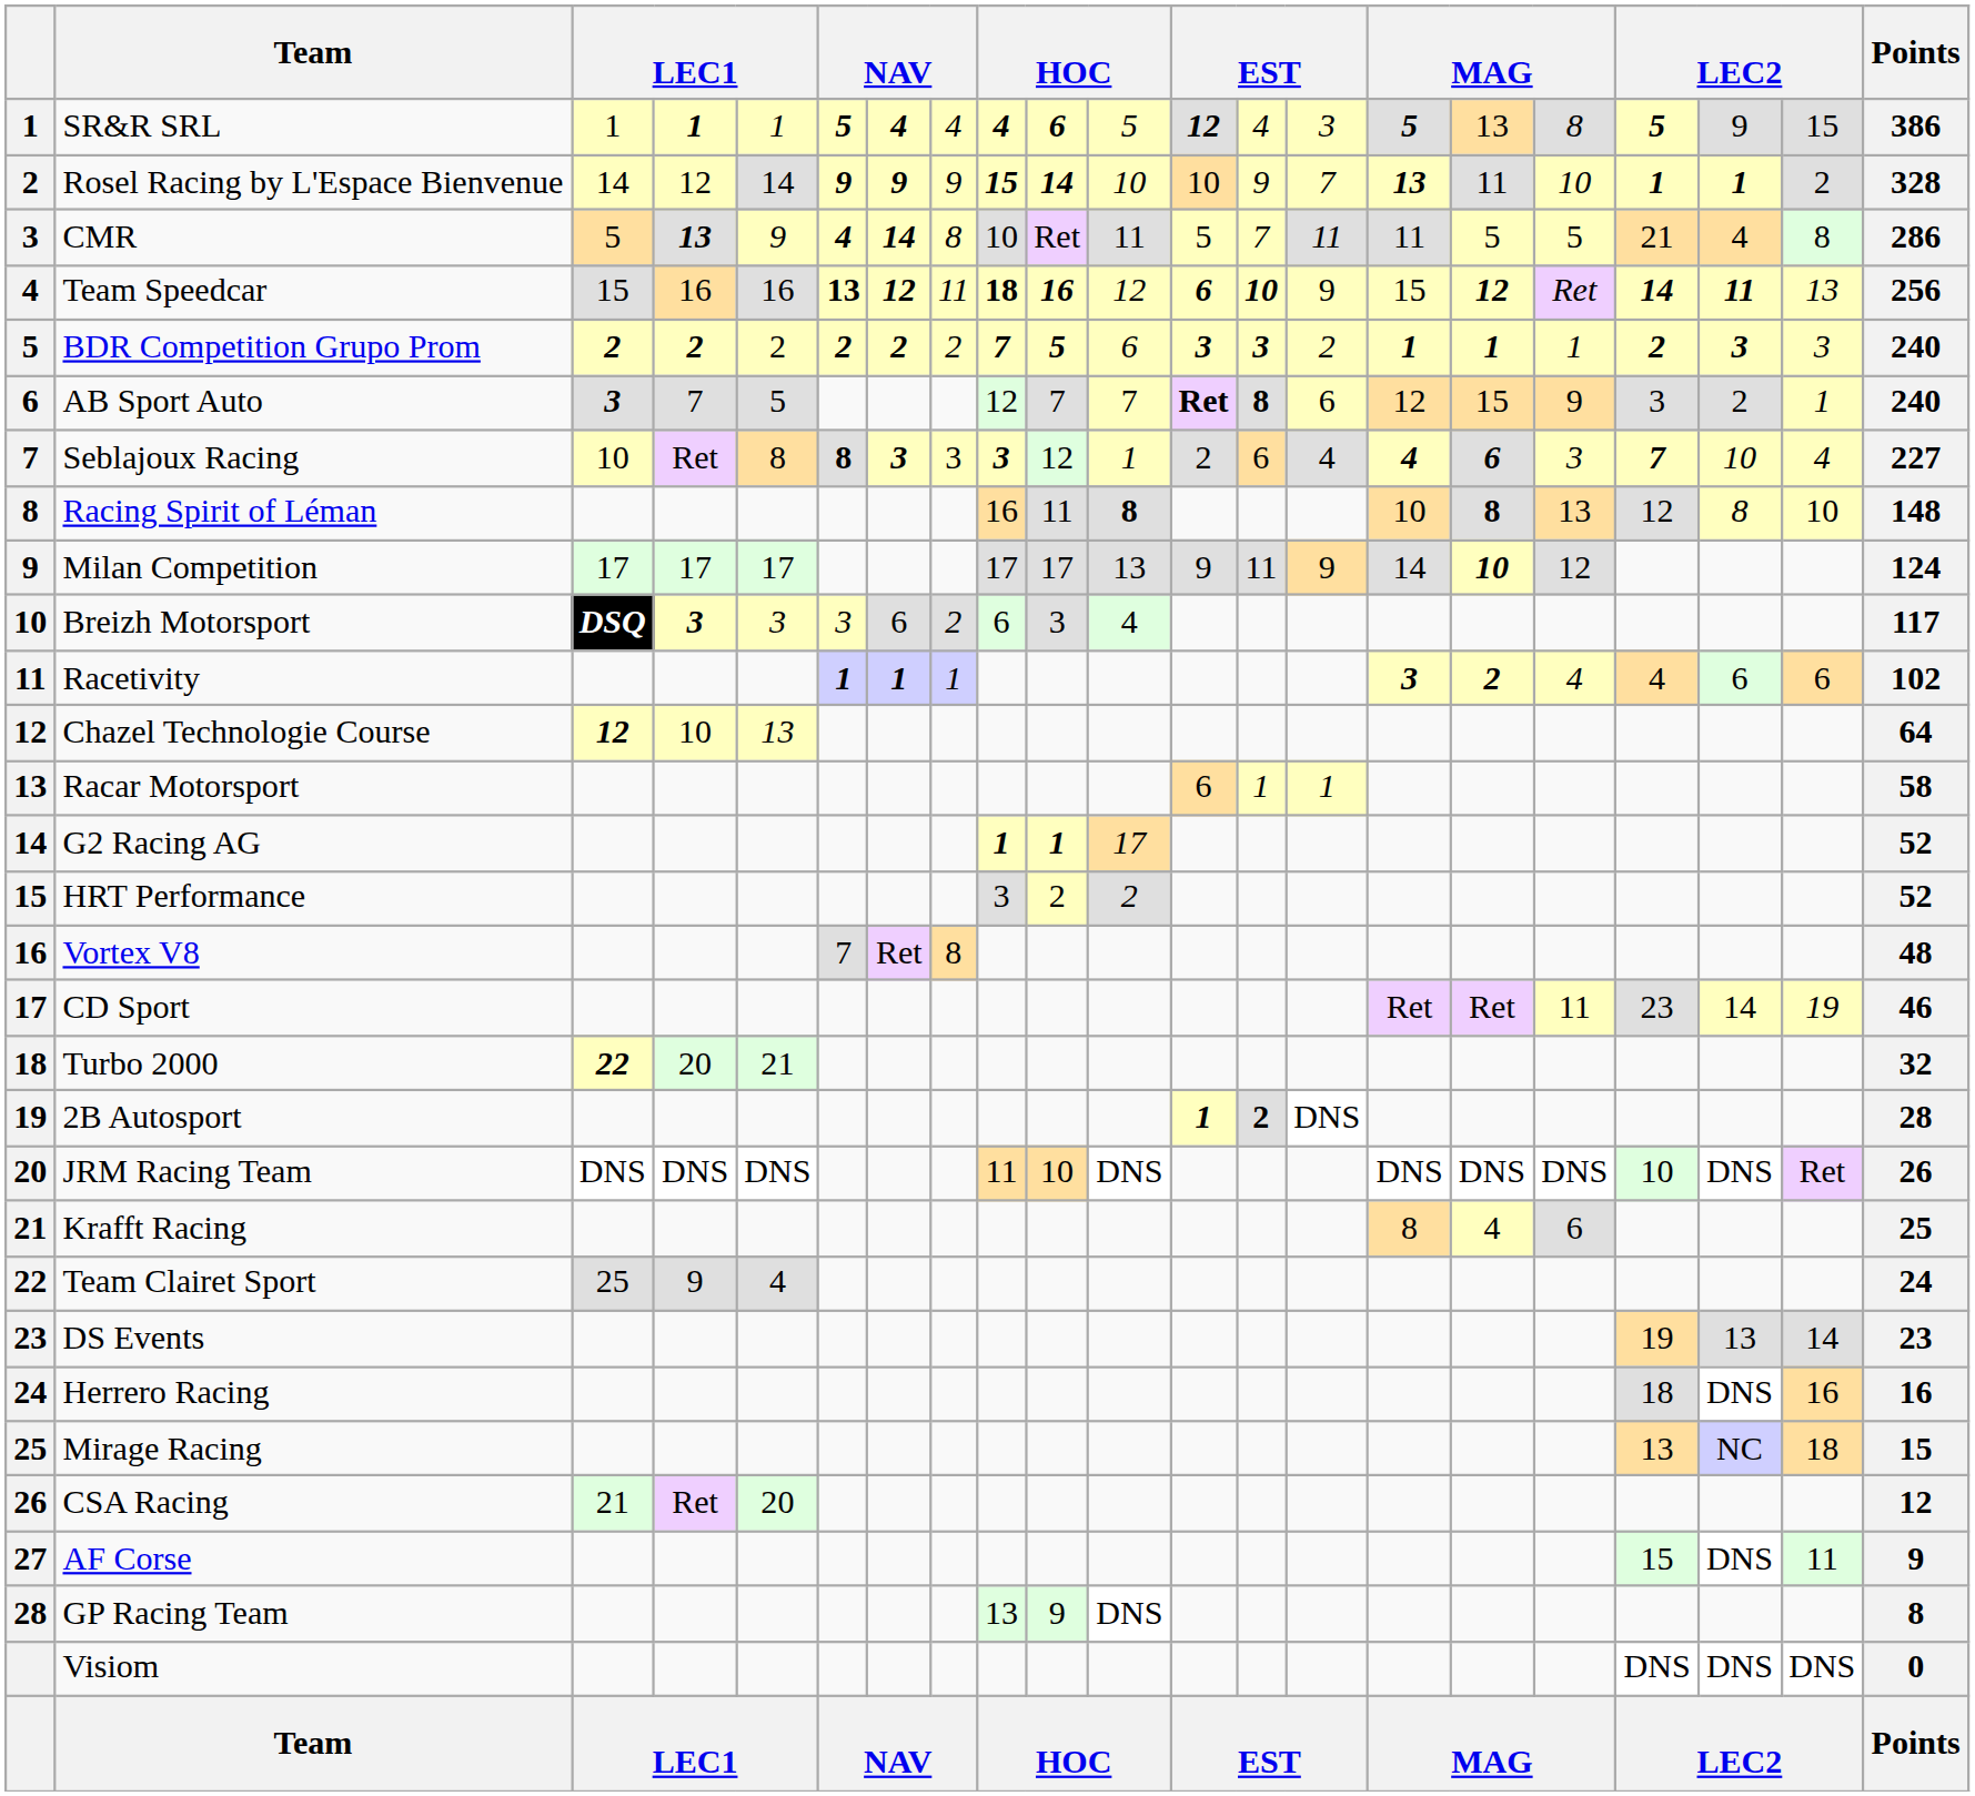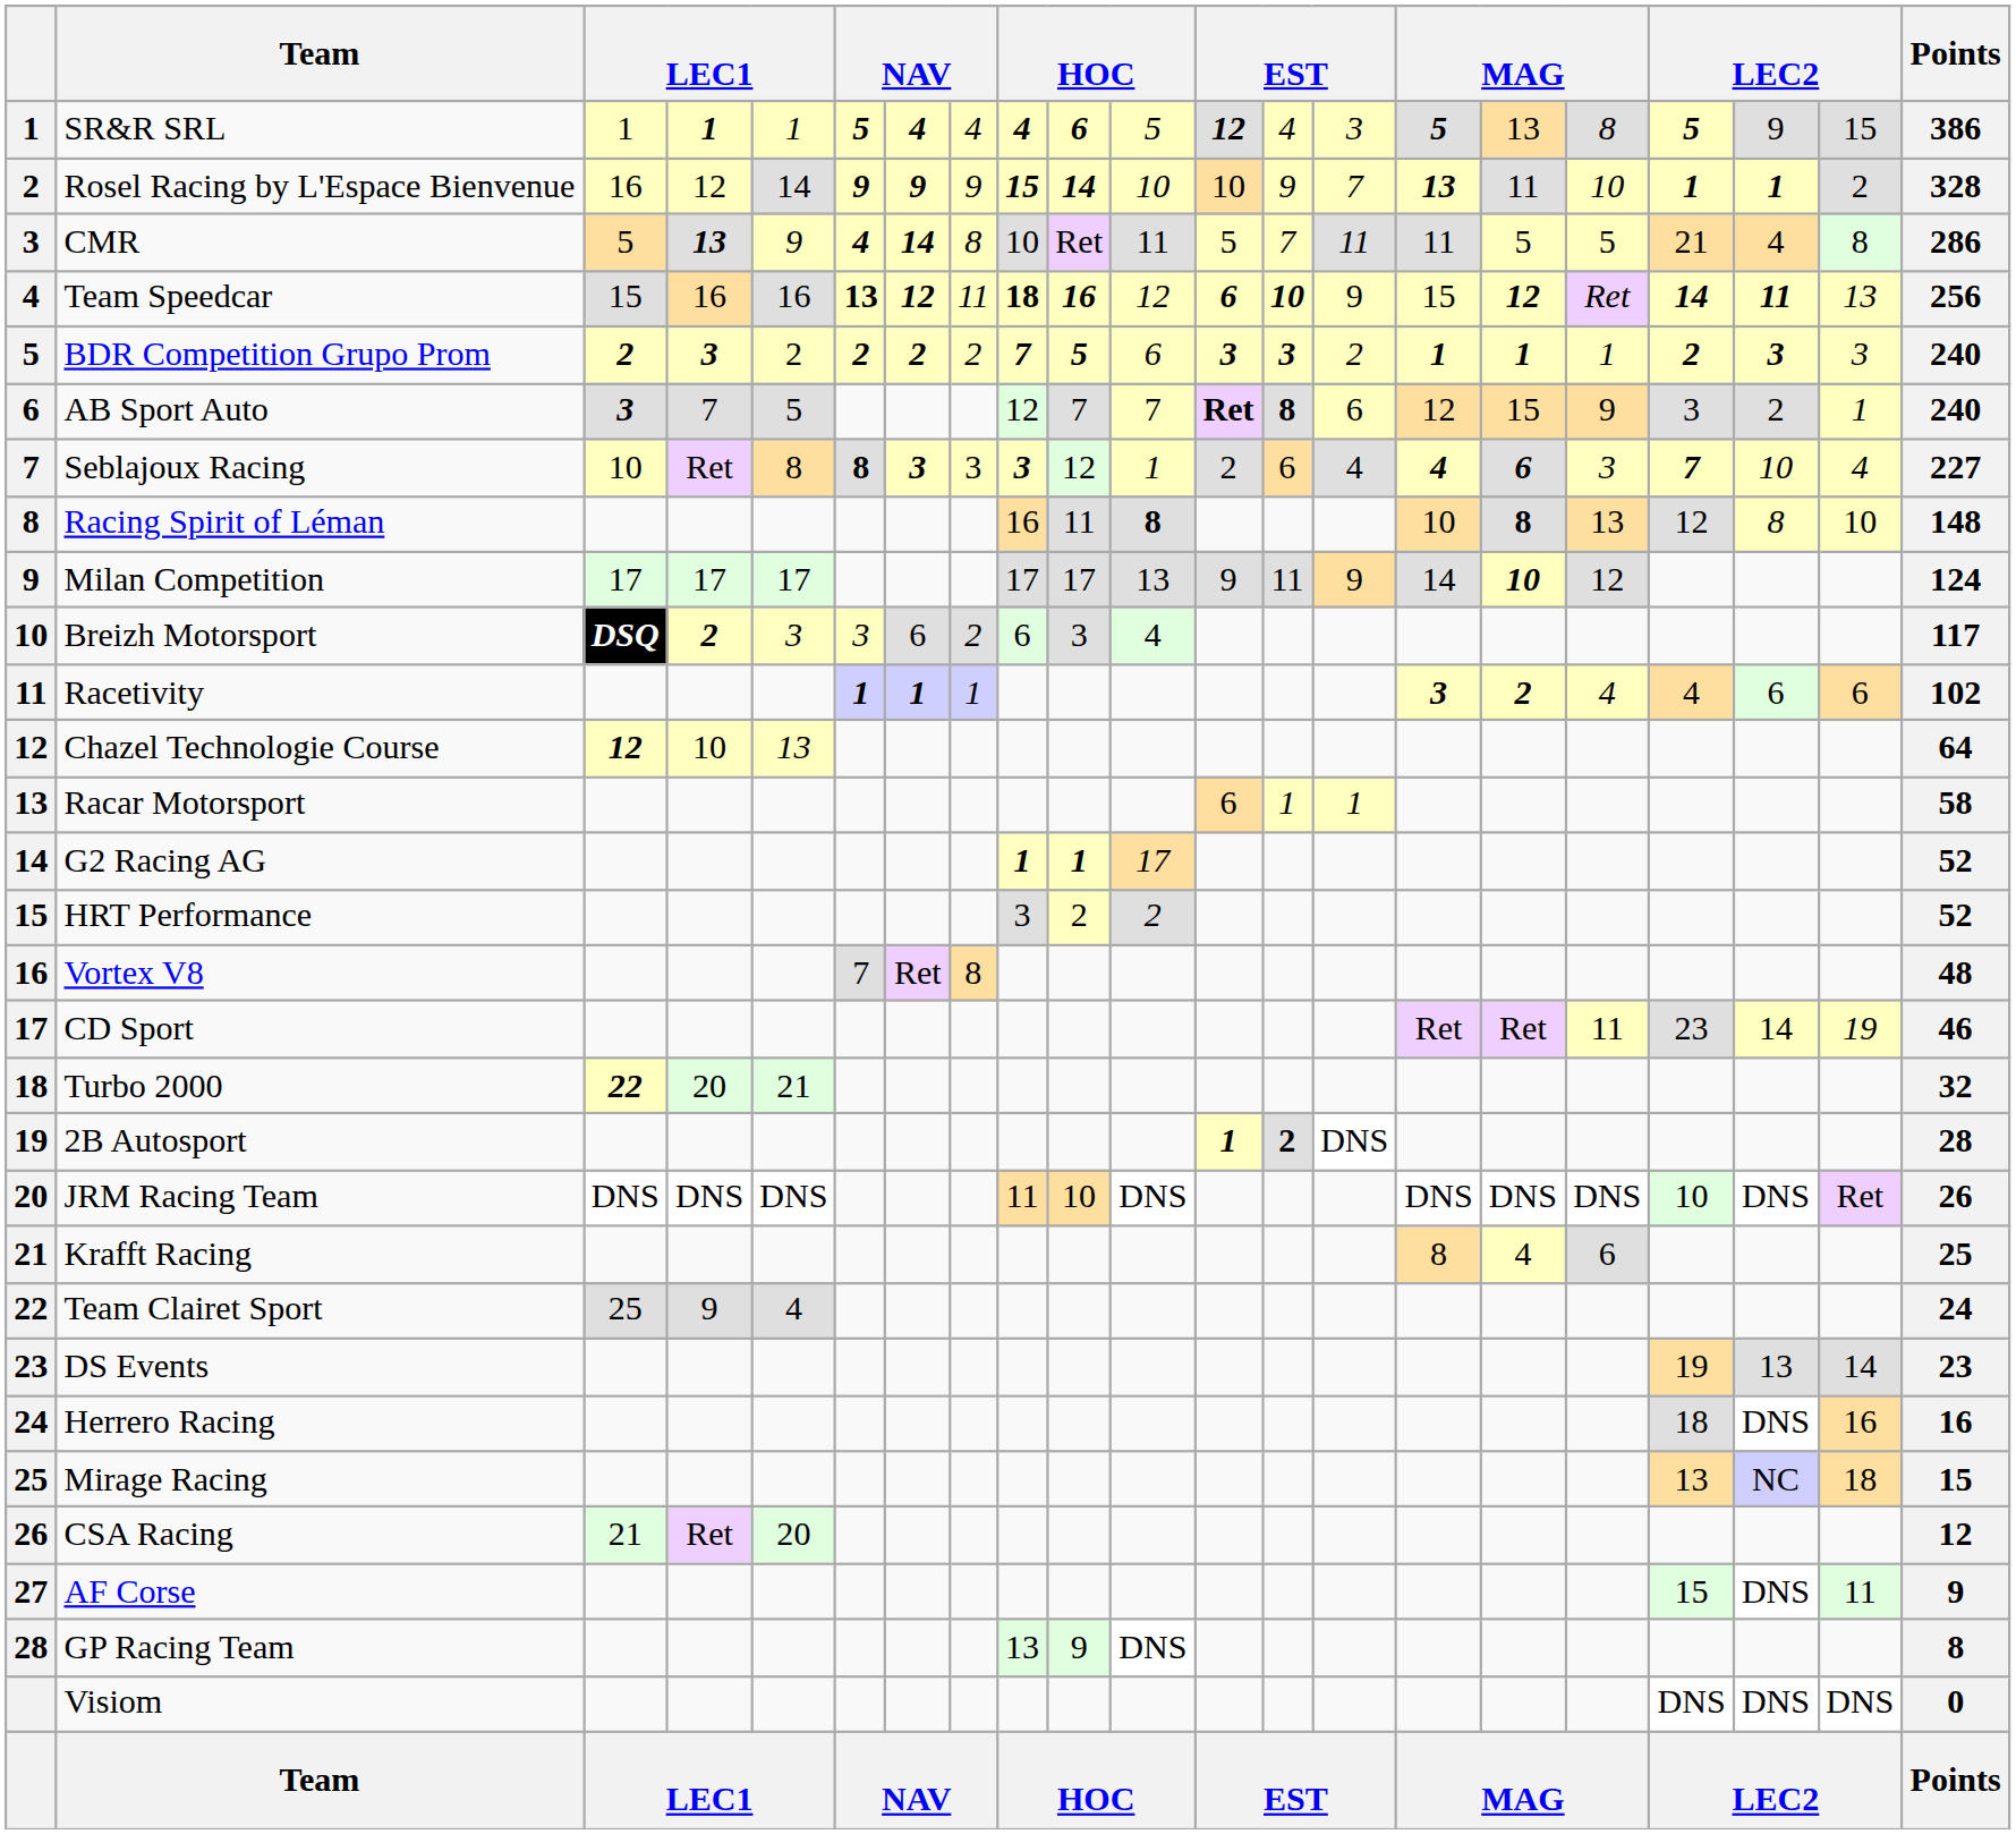Rosel Racing by L'Espace Bienvenue | column 3: 14 -> 16
BDR Competition Grupo Prom | column 4: 2 -> 3
Breizh Motorsport | column 4: 3 -> 2
